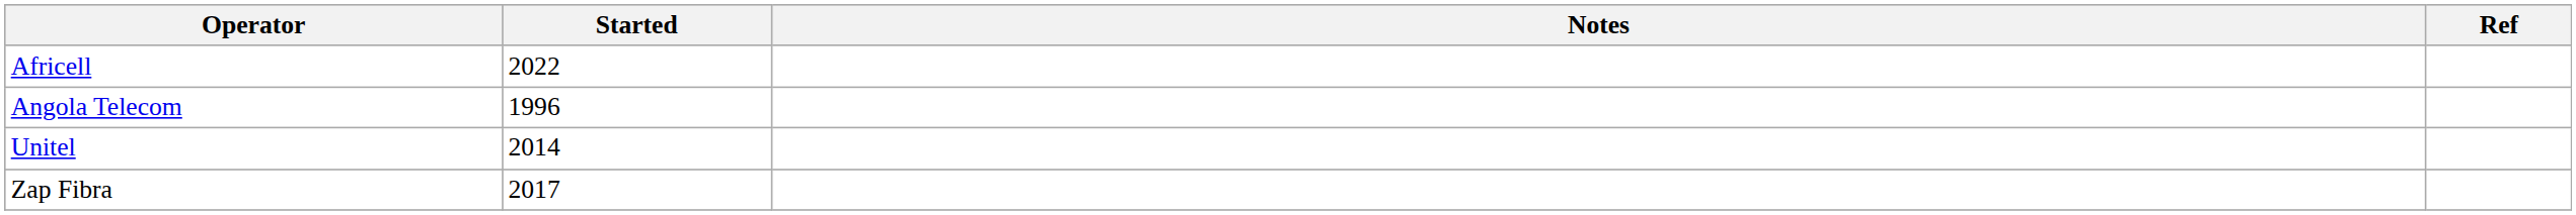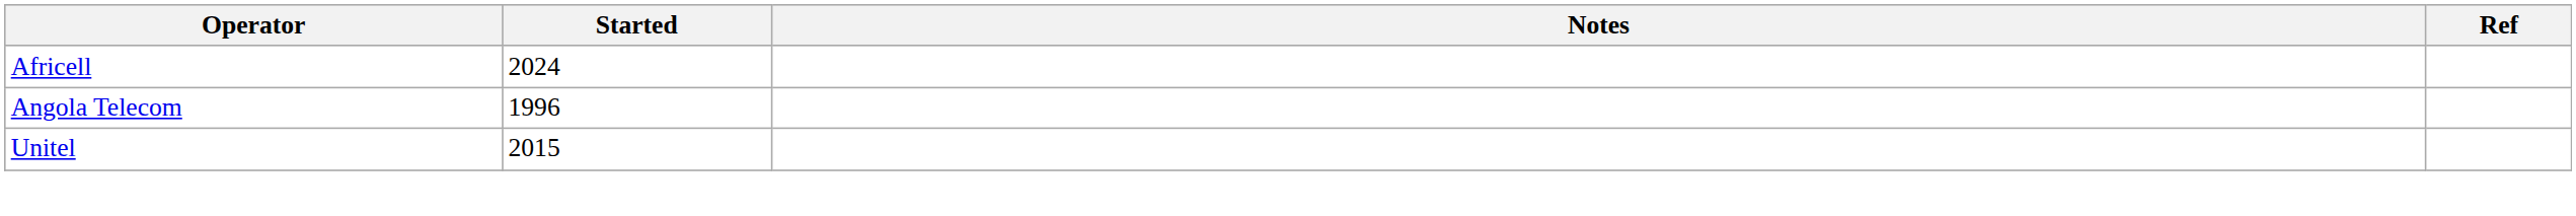Africell | Started: 2022 -> 2024
Unitel | Started: 2014 -> 2015
- row: Zap Fibra | 2017
